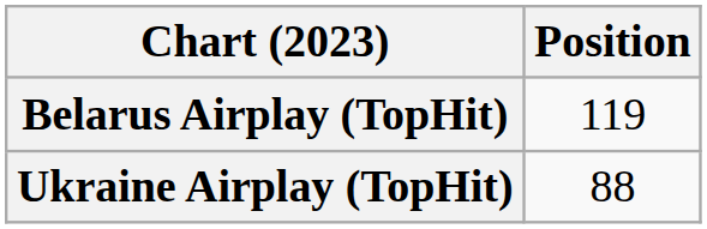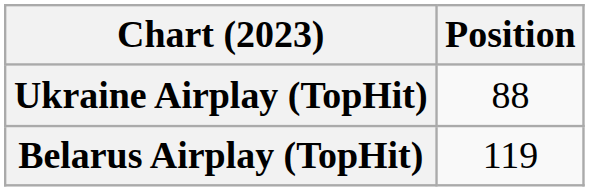rows swapped: Belarus Airplay (TopHit) <-> Ukraine Airplay (TopHit)
